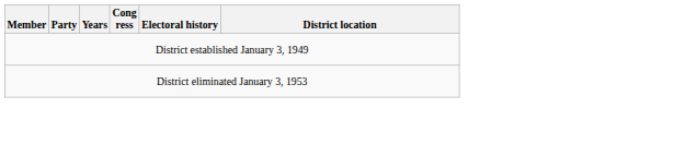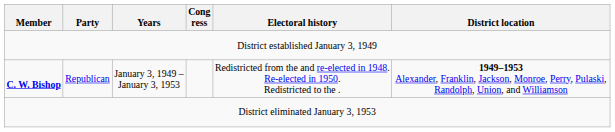+ row: C. W. Bishop | Republican | January 3, 1949 – January 3, 1953 | Redistricted from the and re-elected in 1948. Re-elected in 1950. Redistricted to the . | 1949–1953 Alexander, Franklin, Jackson, Monroe, Perry, Pulaski, Randolph, Union, and Williamson
